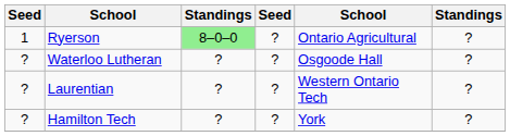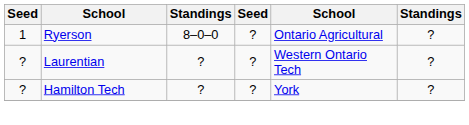Ryerson | column 3: lightgreen background -> no background
- row: ? | Waterloo Lutheran | ? | ? | Osgoode Hall | ?
